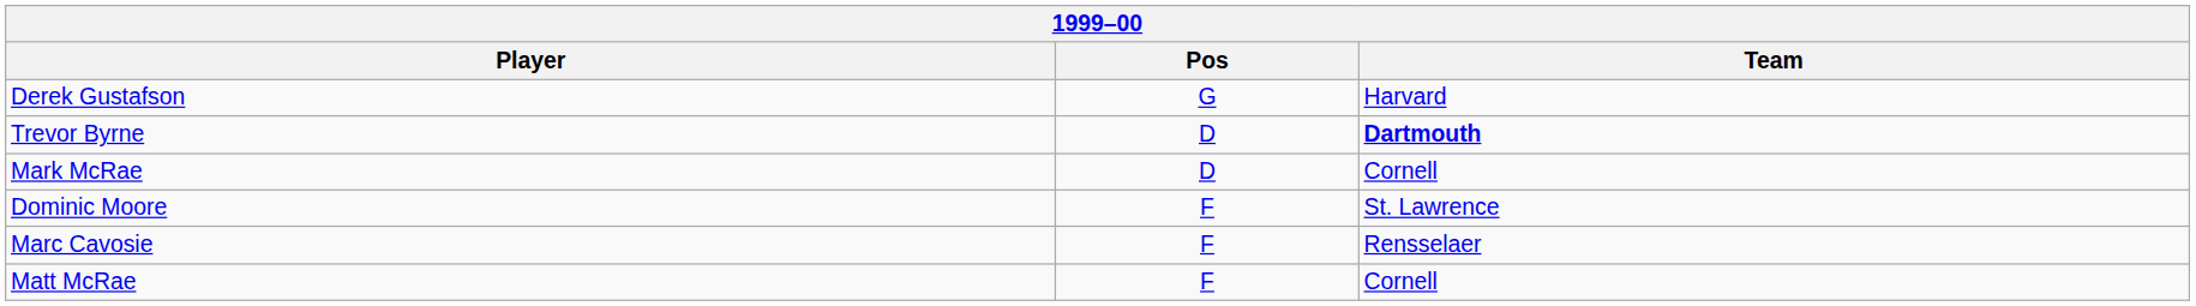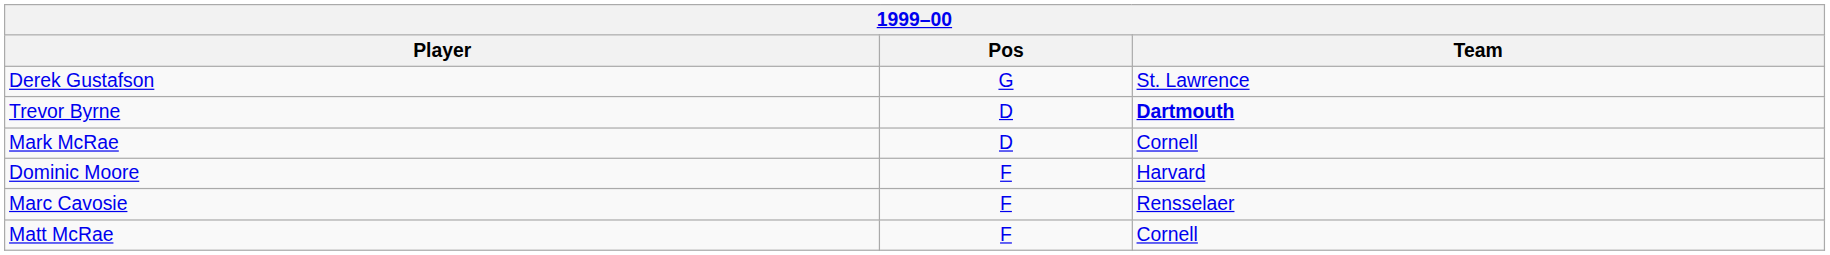Derek Gustafson | Team: Harvard -> St. Lawrence
Dominic Moore | Team: St. Lawrence -> Harvard
